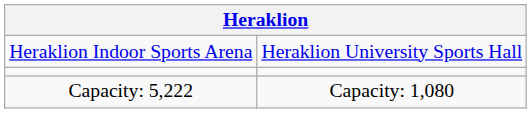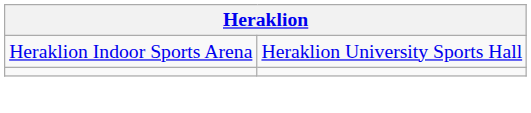- row: Capacity: 5,222 | Capacity: 1,080
